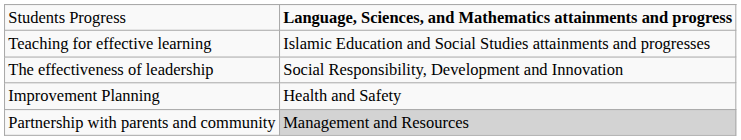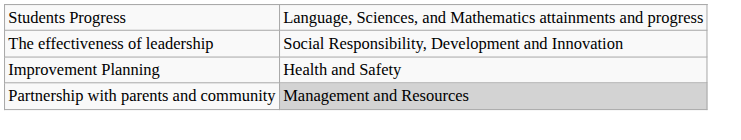Students Progress | column 2: bold -> normal
- row: Teaching for effective learning | Islamic Education and Social Studies attainments and progresses
